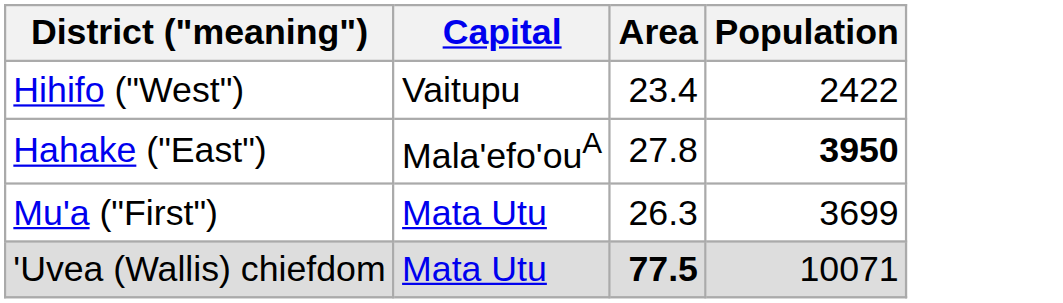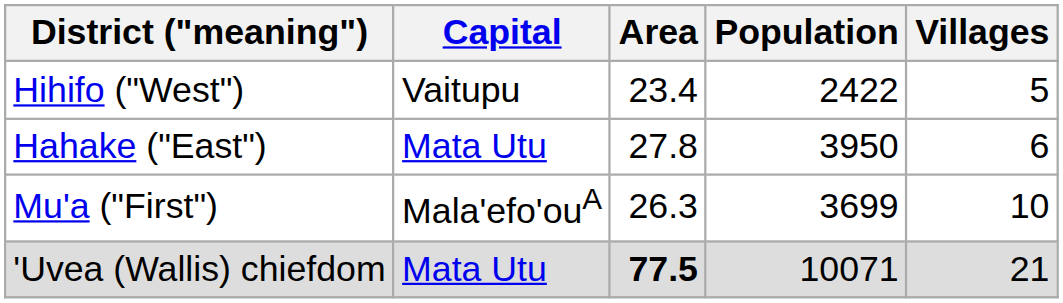+ column: Villages | 5 | 6 | 10 | 21
Hahake ("East") | Capital: Mala'efo'ouA -> Mata Utu
Hahake ("East") | Population: bold -> normal
Mu'a ("First") | Capital: Mata Utu -> Mala'efo'ouA
